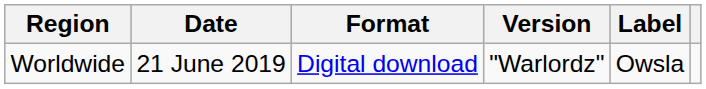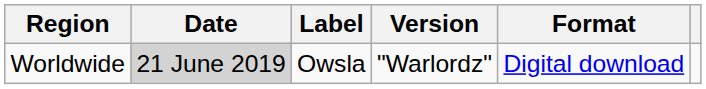columns swapped: Format <-> Label
Worldwide | Date: no background -> lightgrey background
